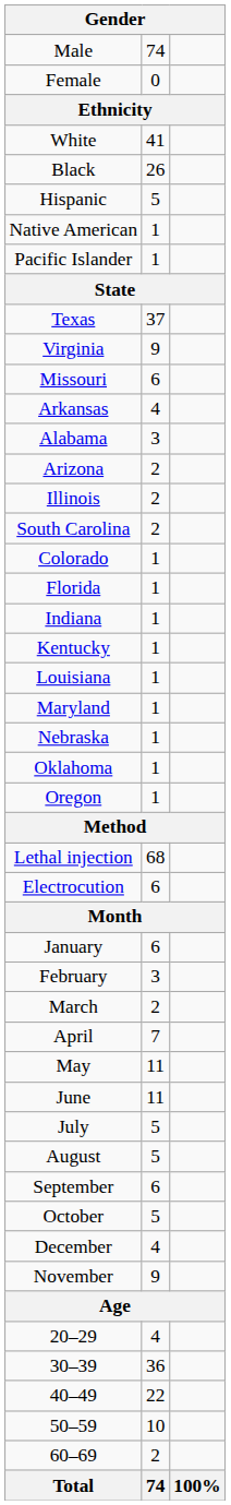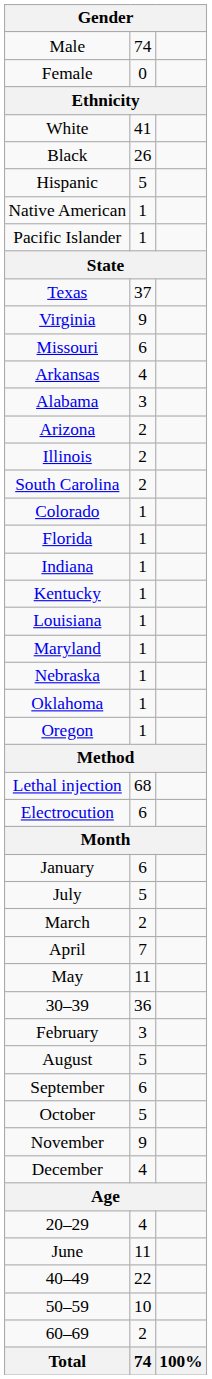rows swapped: February <-> July
rows swapped: June <-> 30–39
rows swapped: November <-> December
